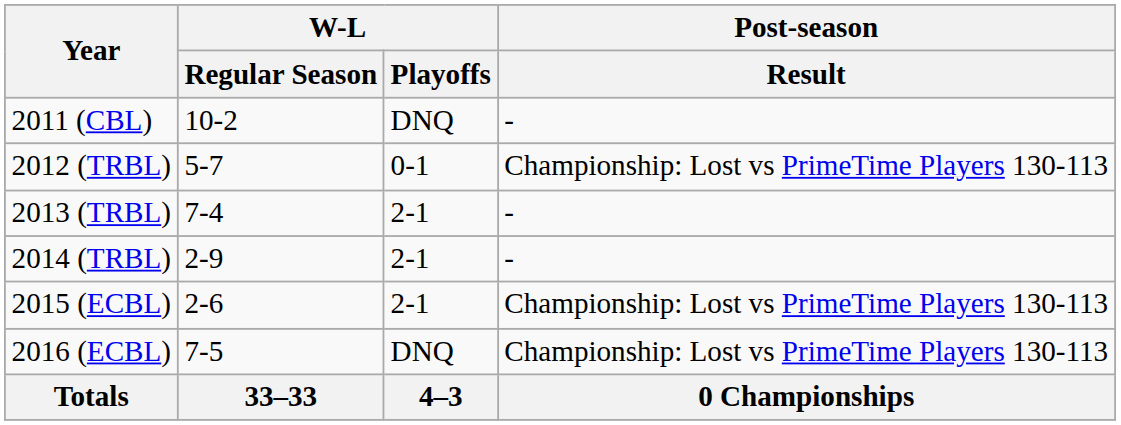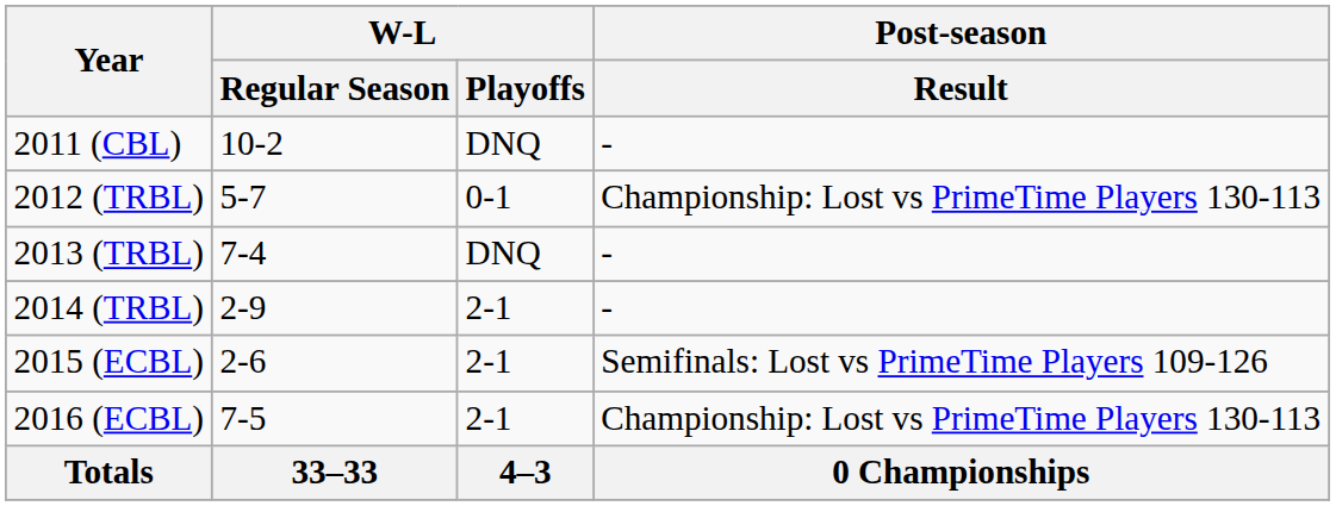2013 (TRBL) | W-L / Playoffs: 2-1 -> DNQ
2015 (ECBL) | Post-season / Result: Championship: Lost vs PrimeTime Players 130-113 -> Semifinals: Lost vs PrimeTime Players 109-126
2016 (ECBL) | W-L / Playoffs: DNQ -> 2-1
